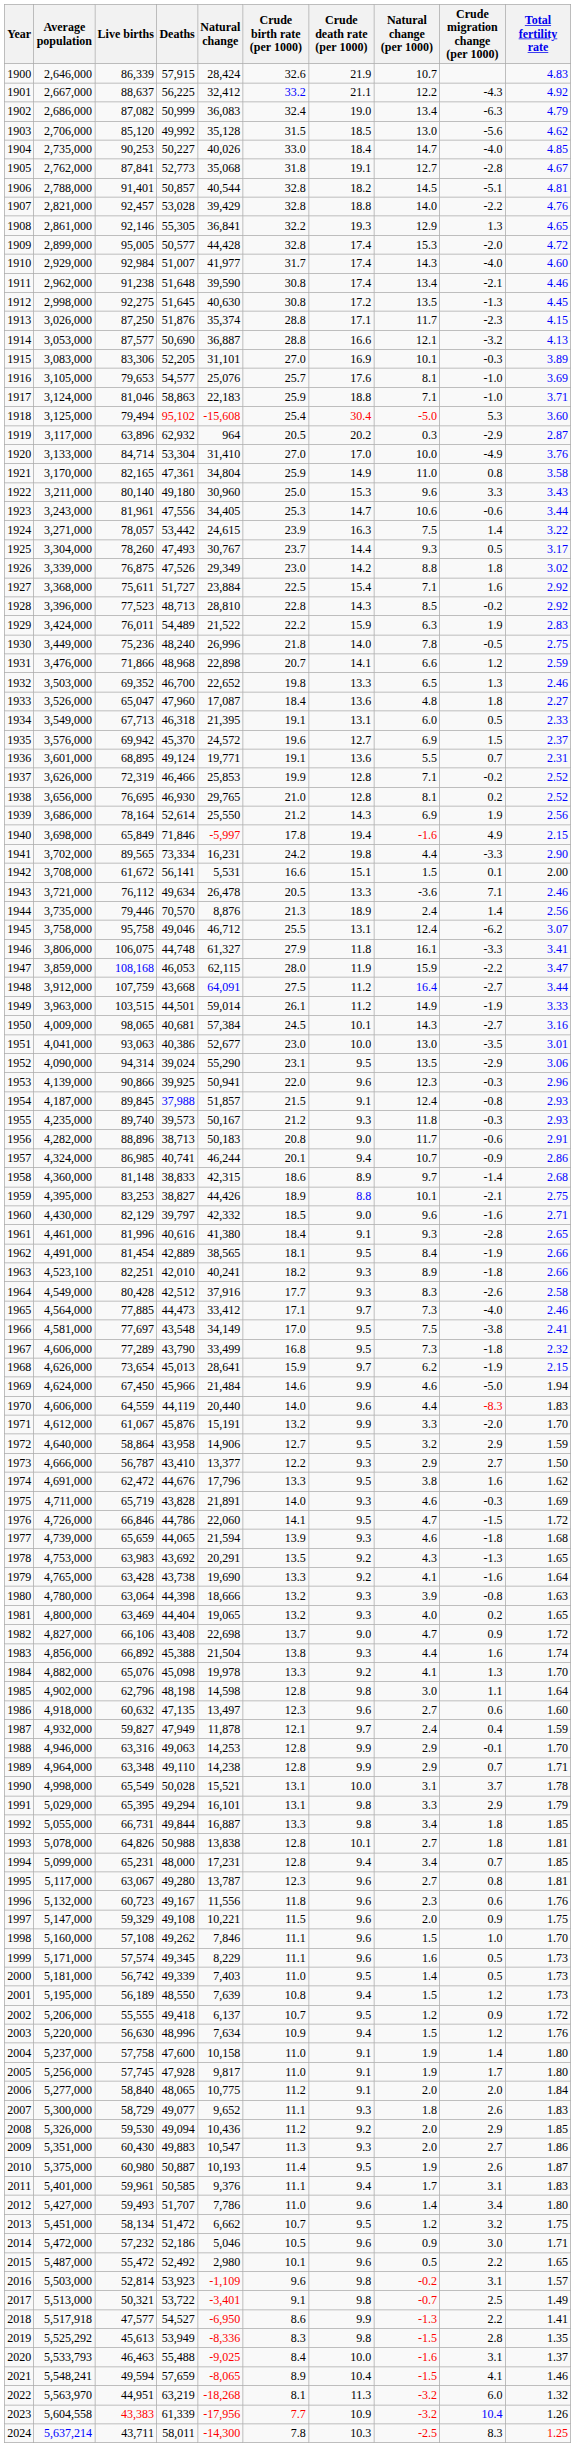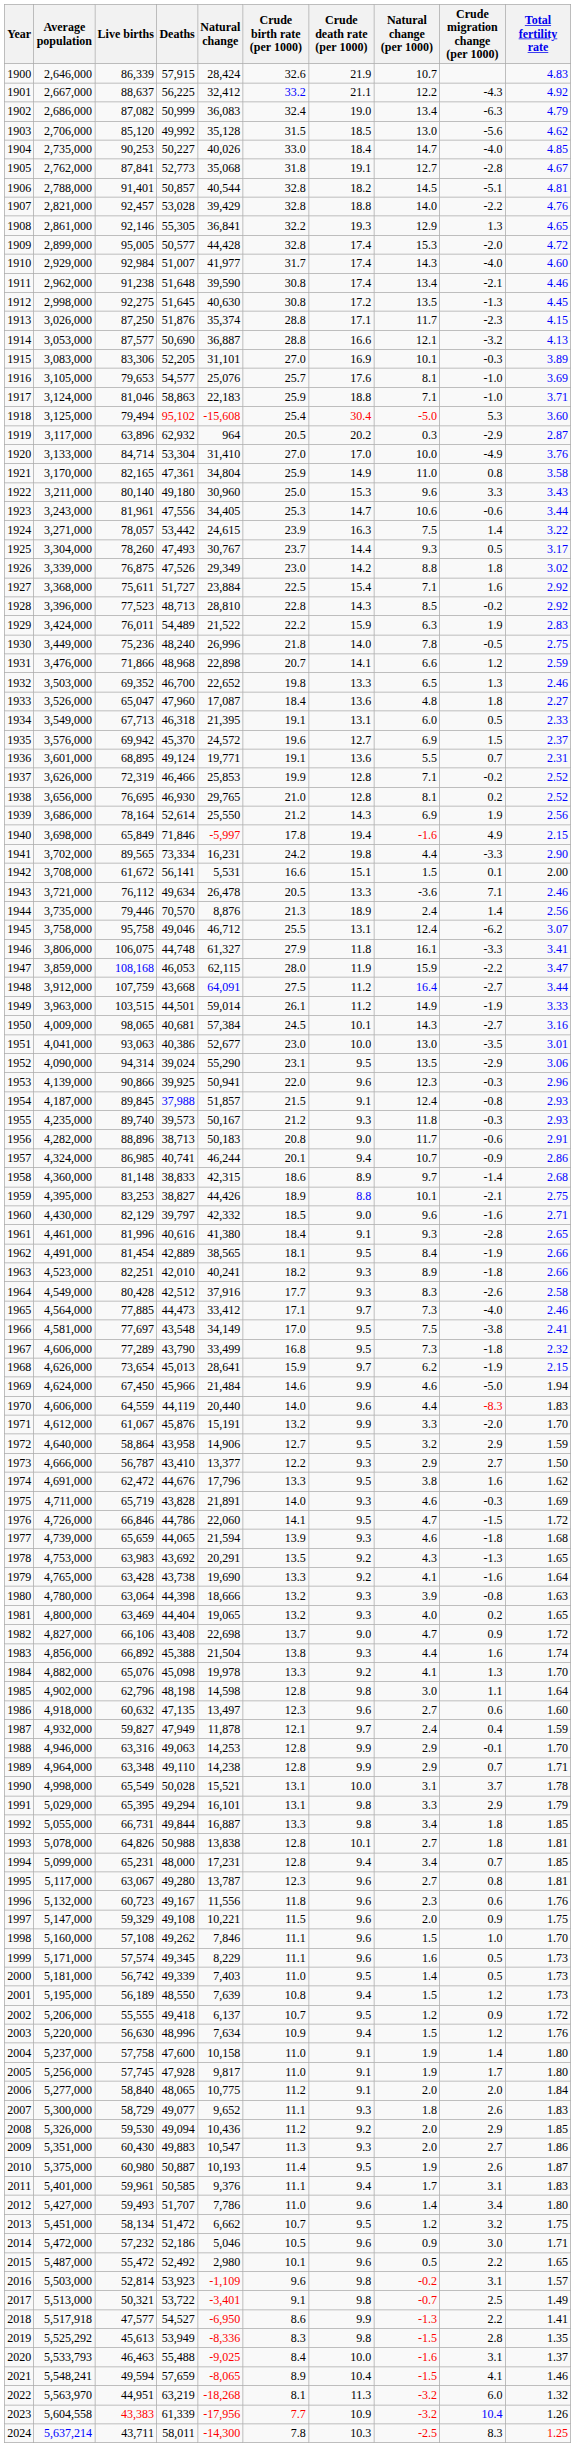1963 | Average population: 4,523,100 -> 4,523,000
